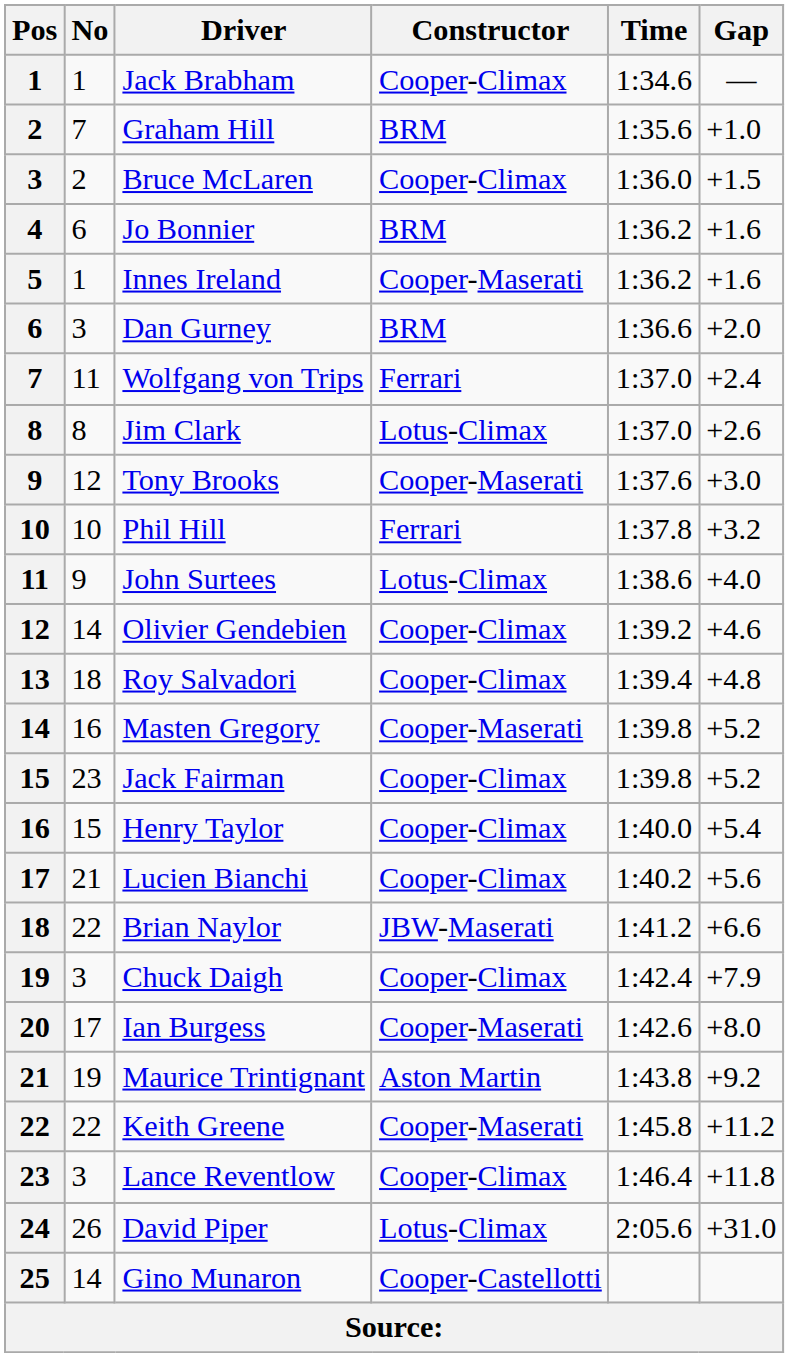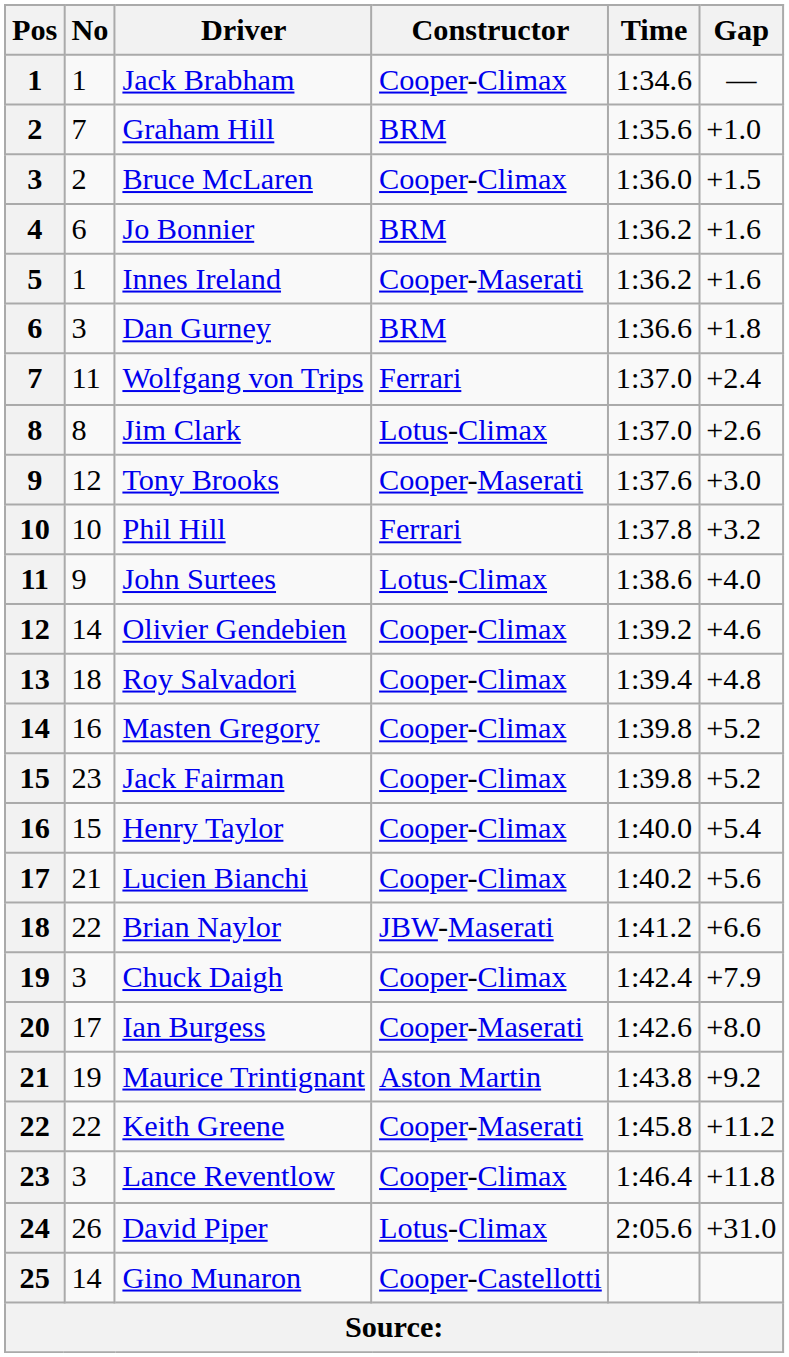Dan Gurney | Gap: +2.0 -> +1.8
Masten Gregory | Constructor: Cooper-Maserati -> Cooper-Climax
